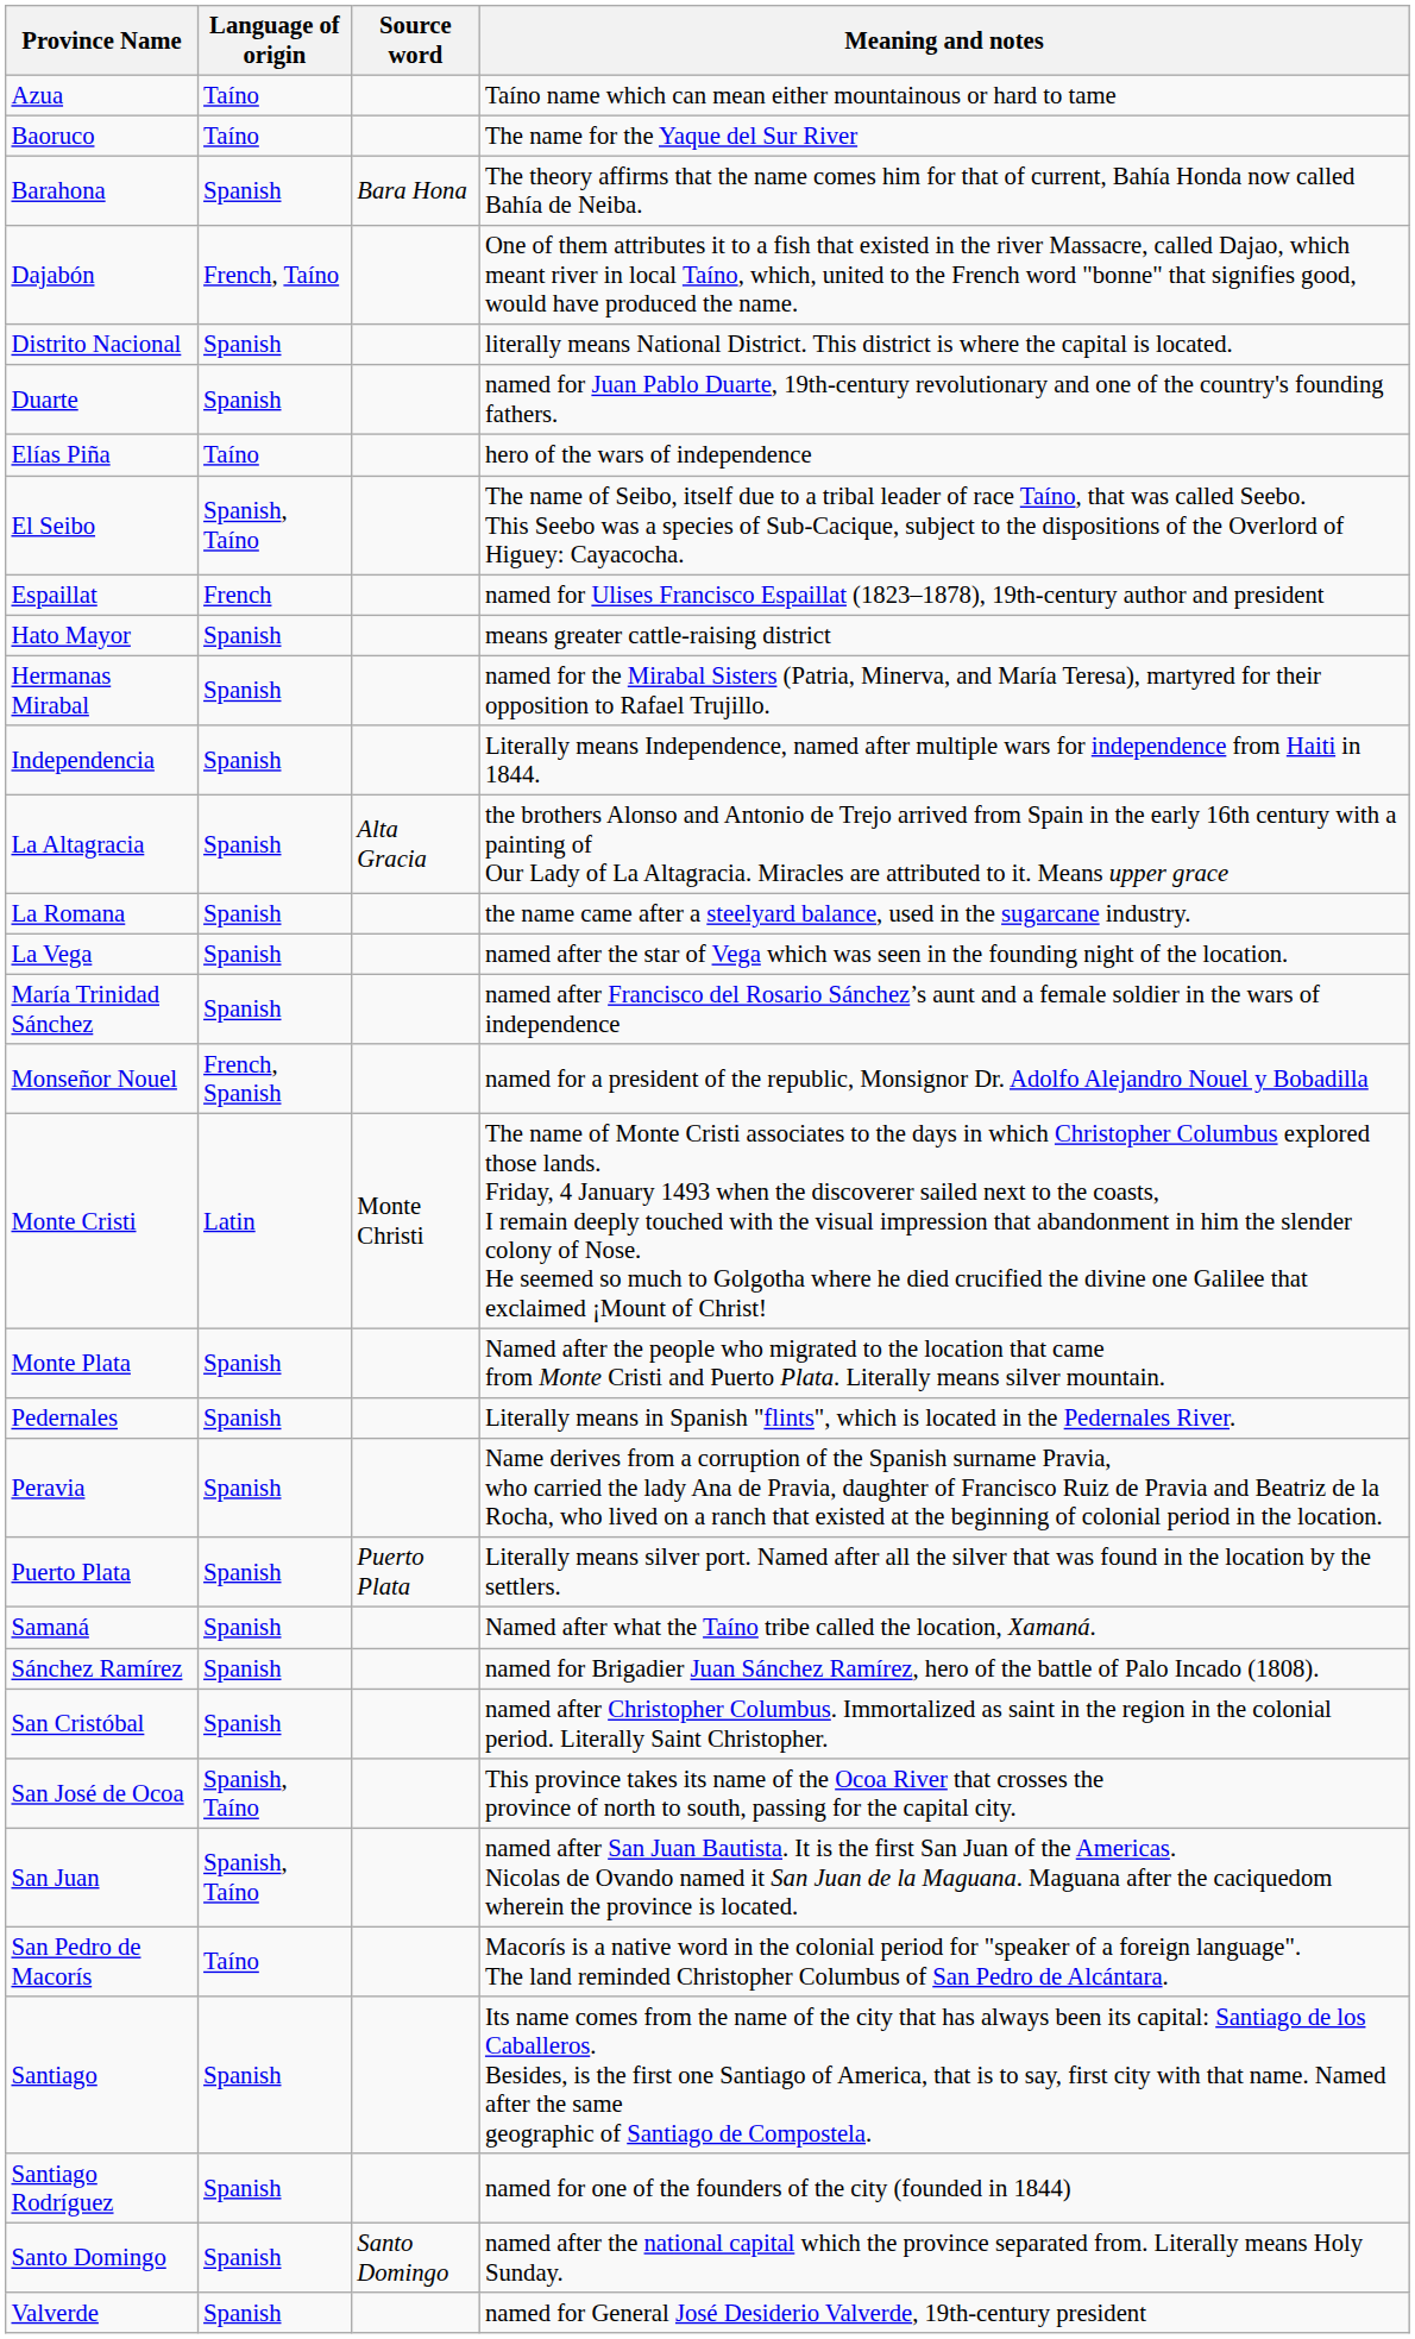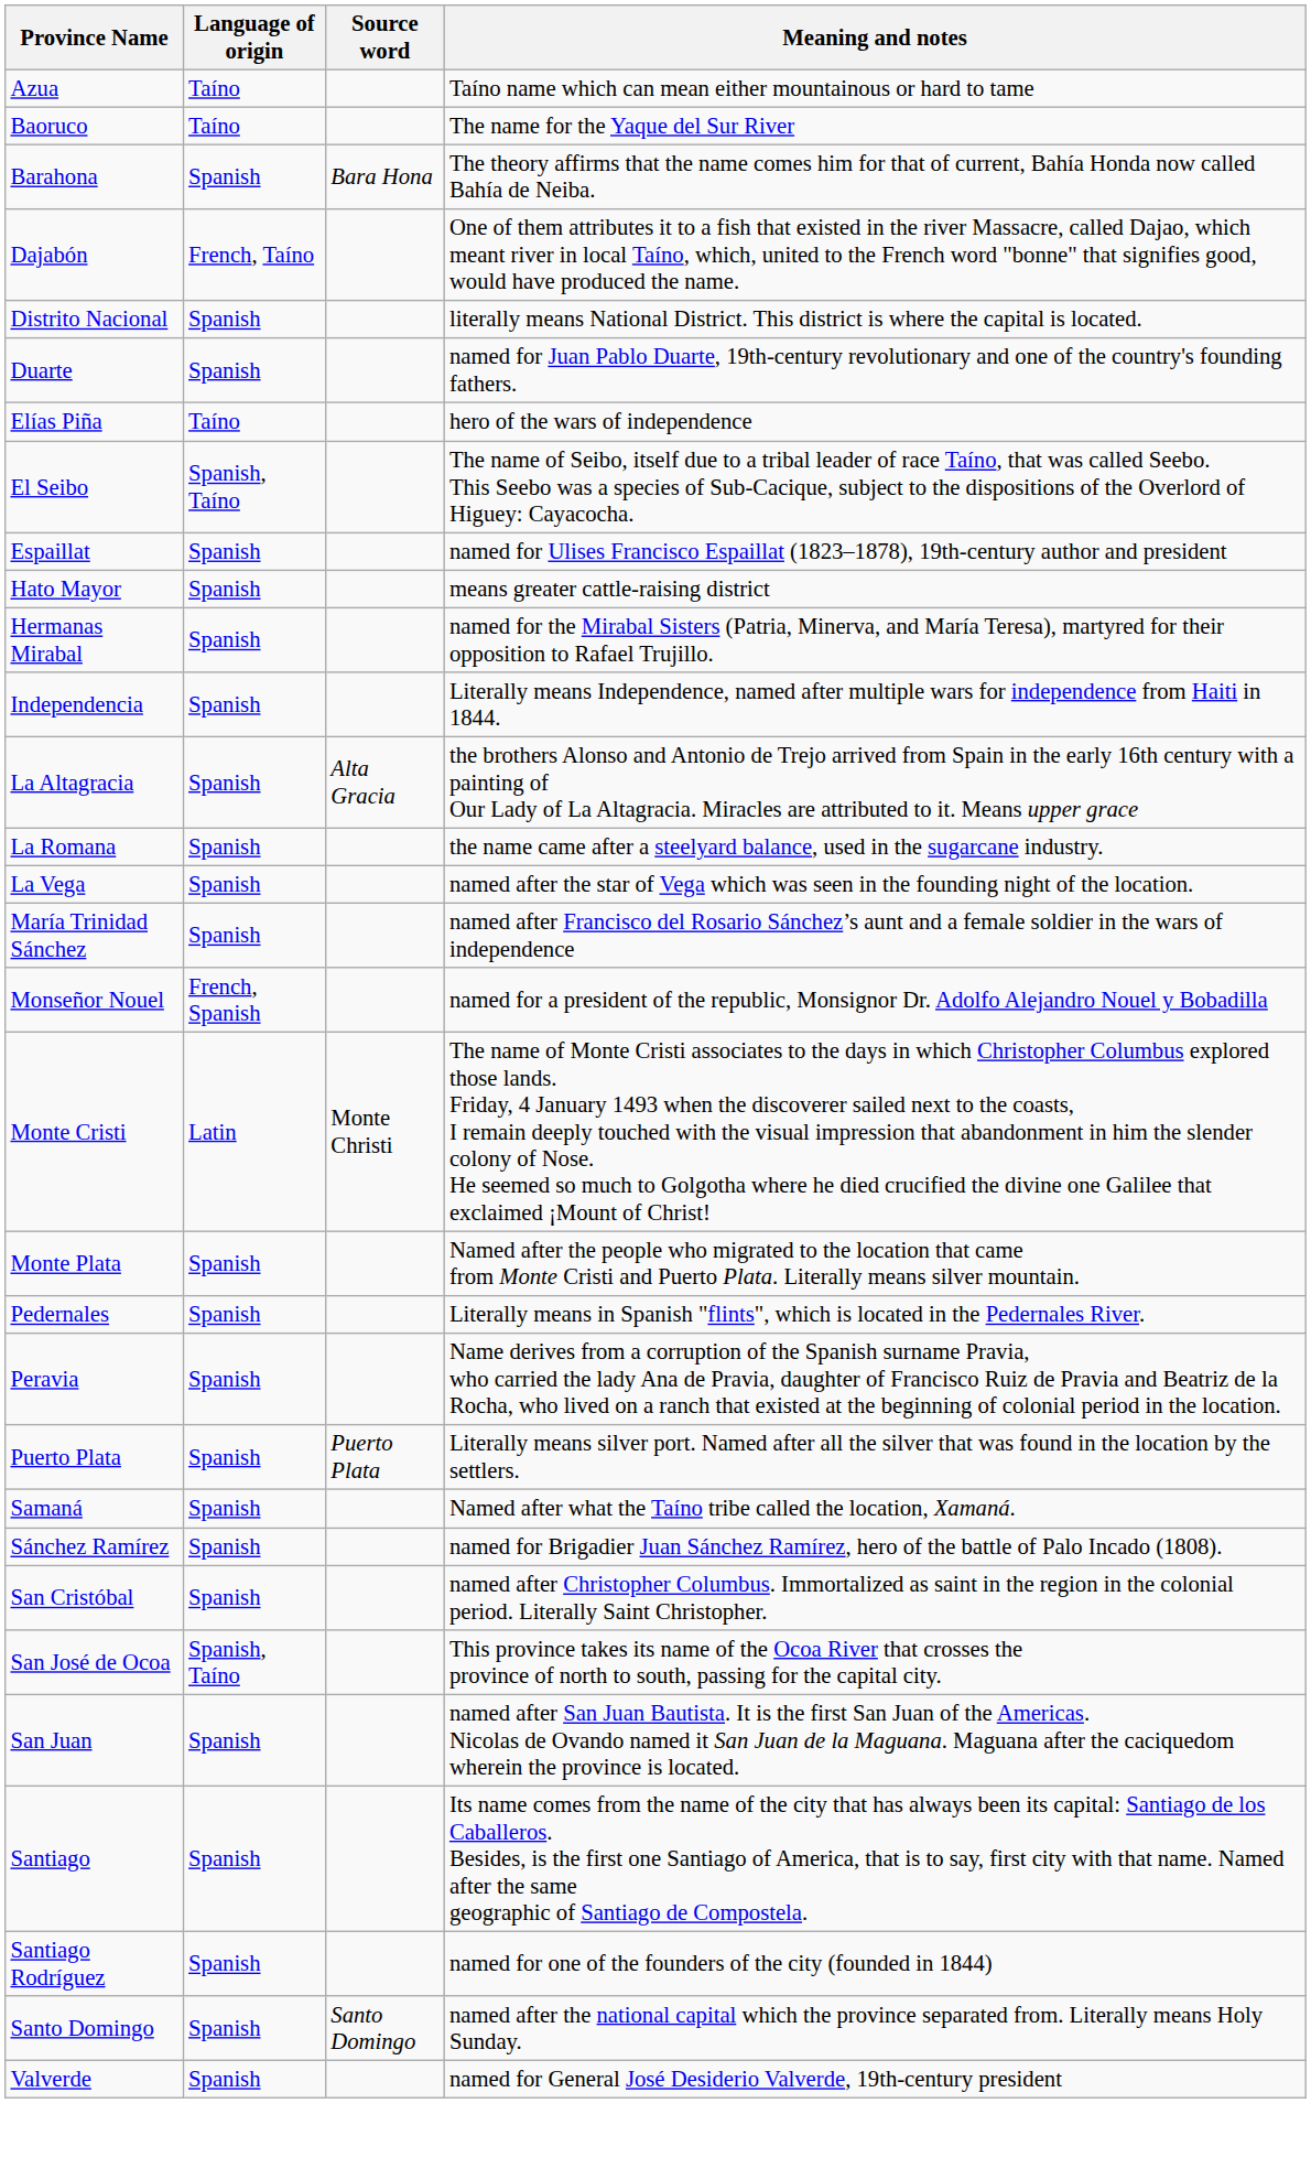Espaillat | Language of origin: French -> Spanish
San Juan | Language of origin: Spanish, Taíno -> Spanish
- row: San Pedro de Macorís | Taíno | Macorís is a native word in the colonial period for "speaker of a foreign language". The land reminded Christopher Columbus of San Pedro de Alcántara.
